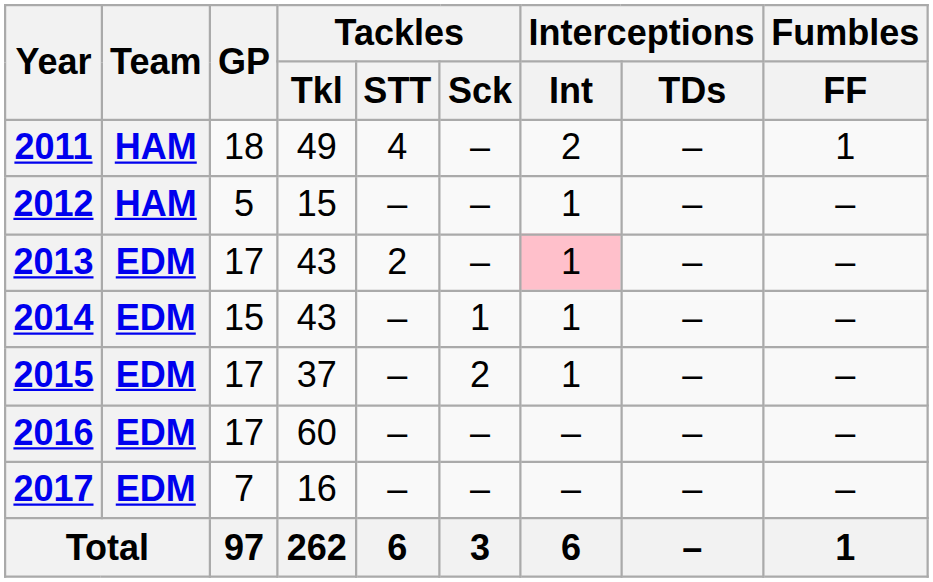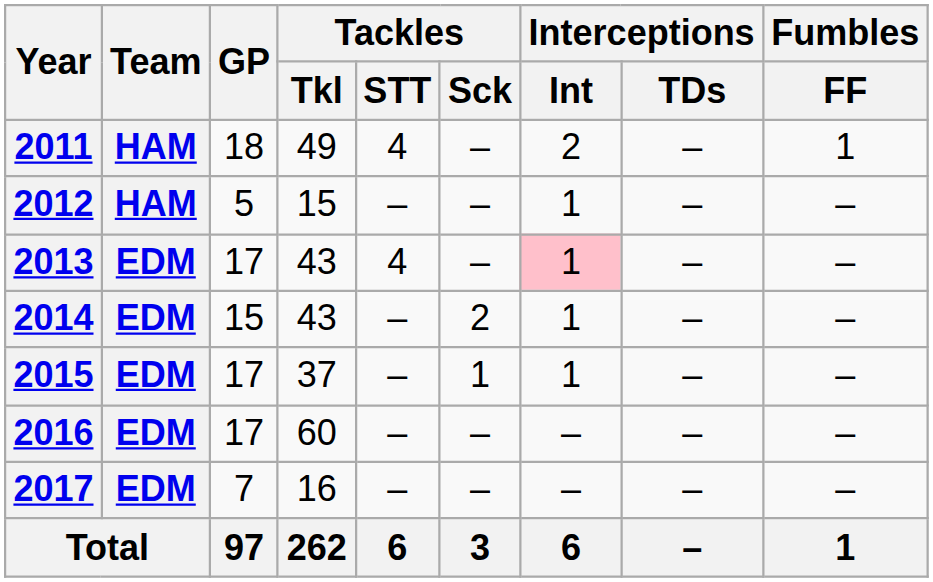2013 | Tackles / STT: 2 -> 4
2014 | Tackles / Sck: 1 -> 2
2015 | Tackles / Sck: 2 -> 1
